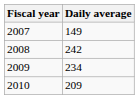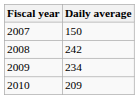2007 | Daily average: 149 -> 150
